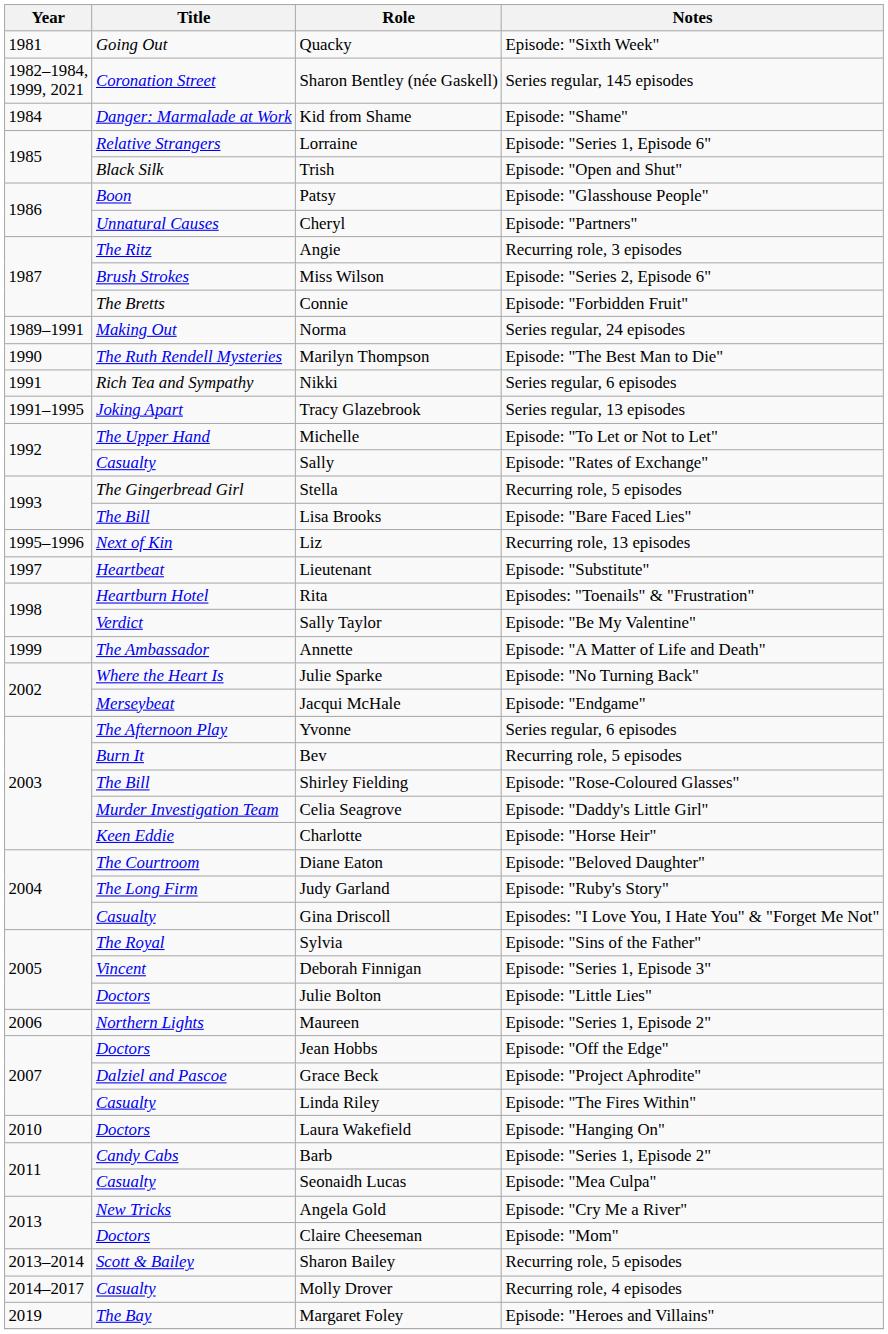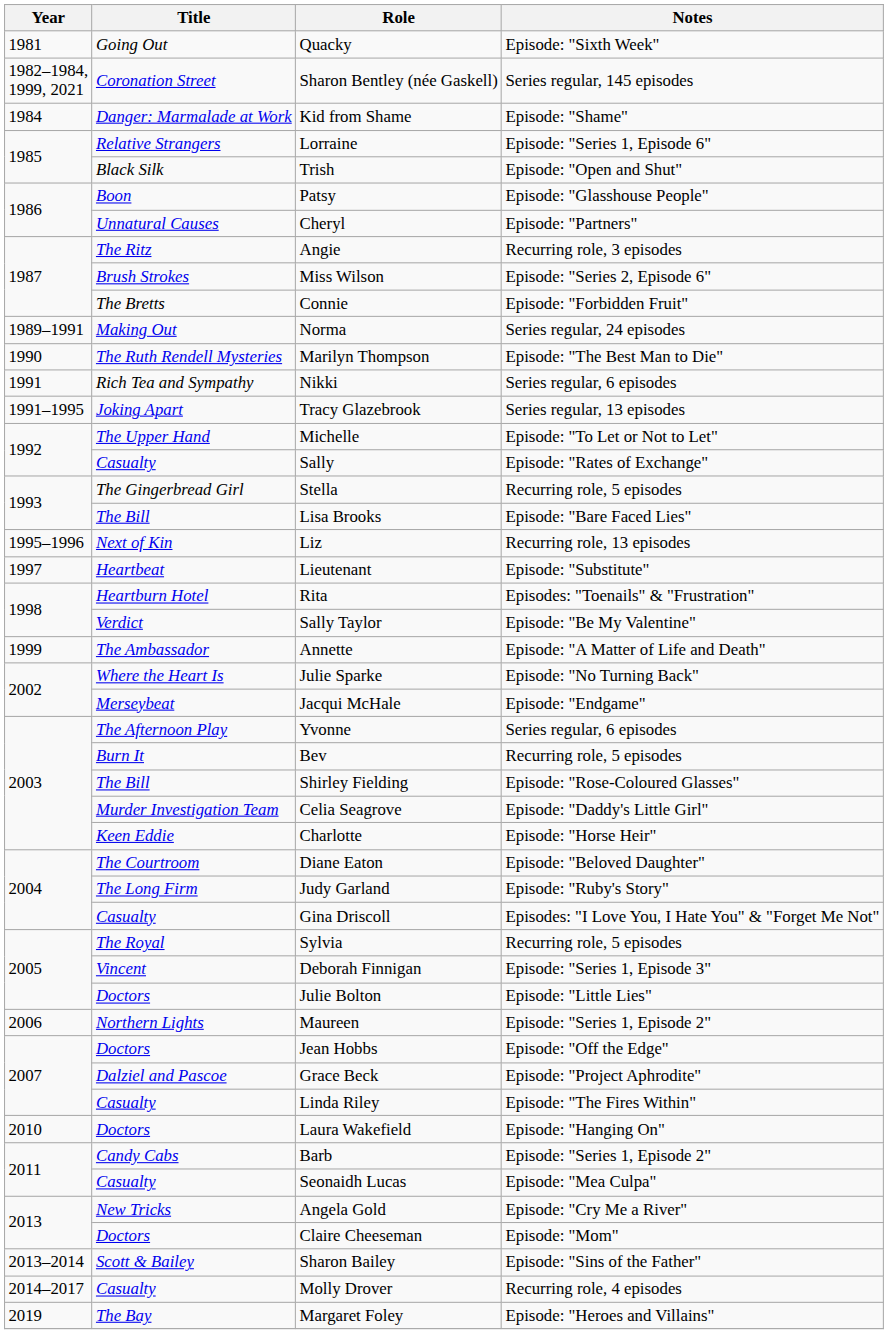Sylvia | Notes: Episode: "Sins of the Father" -> Recurring role, 5 episodes
Sharon Bailey | Notes: Recurring role, 5 episodes -> Episode: "Sins of the Father"
